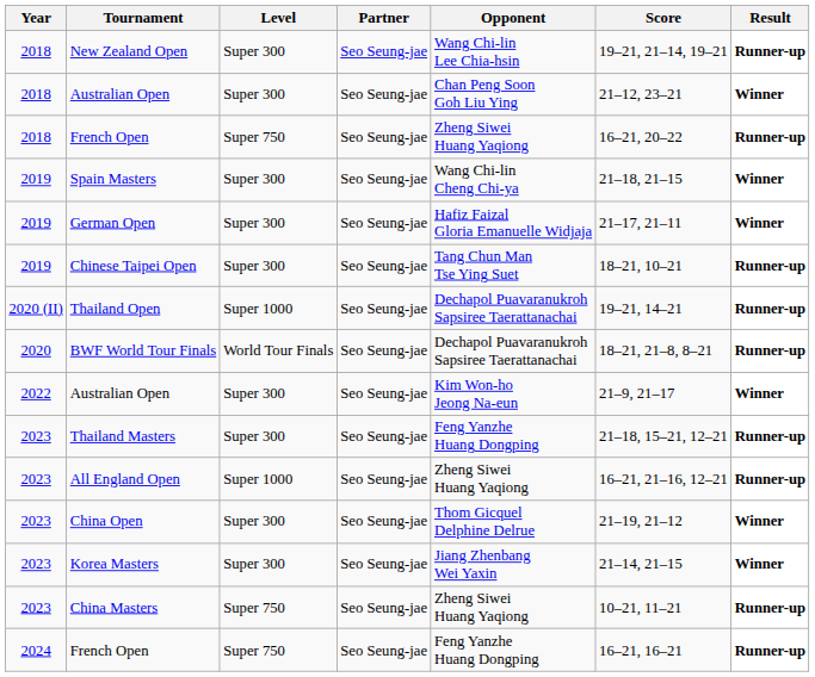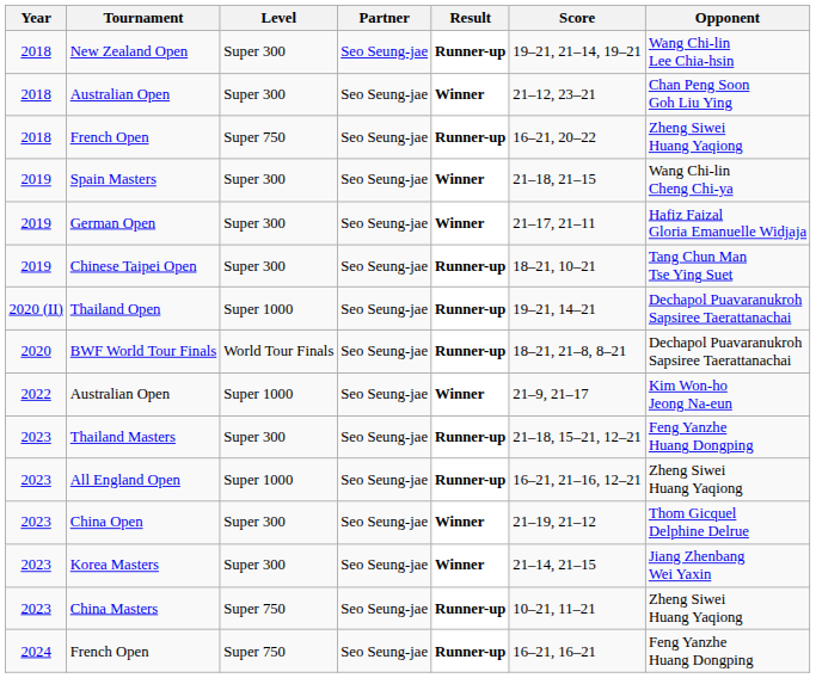columns swapped: Opponent <-> Result
2022 / Australian Open | Level: Super 300 -> Super 1000
